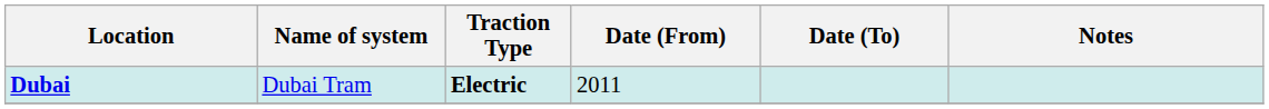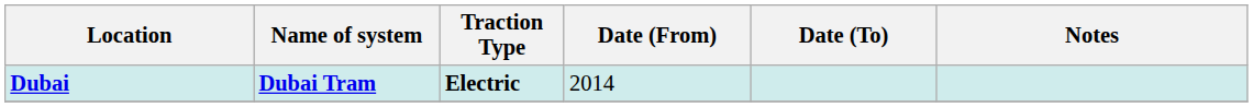Dubai | Name of system: normal -> bold
Dubai | Date (From): 2011 -> 2014
